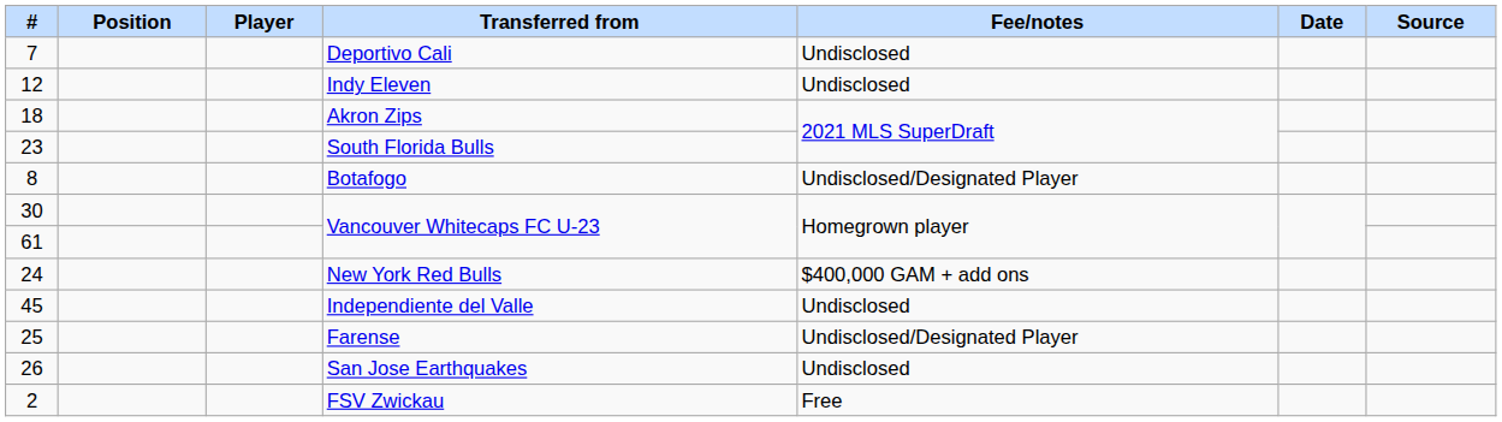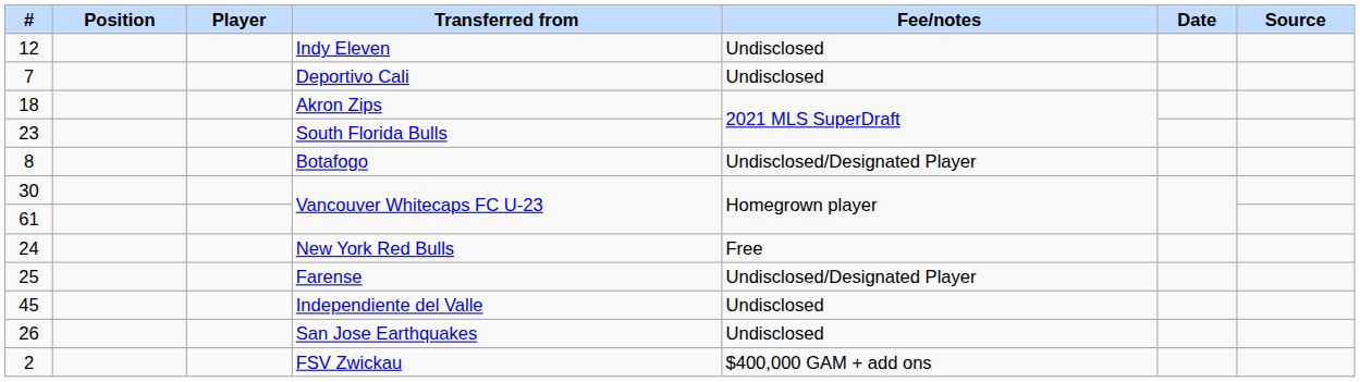rows swapped: Deportivo Cali <-> Indy Eleven
New York Red Bulls | Fee/notes: $400,000 GAM + add ons -> Free
rows swapped: Farense <-> Independiente del Valle
FSV Zwickau | Fee/notes: Free -> $400,000 GAM + add ons
